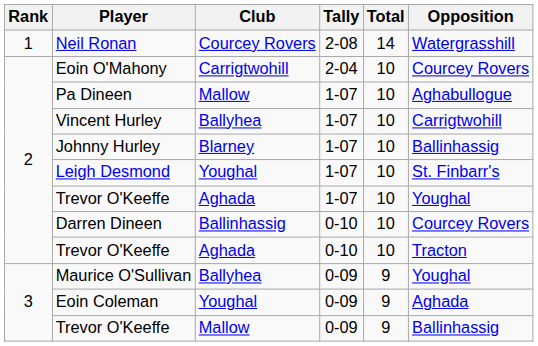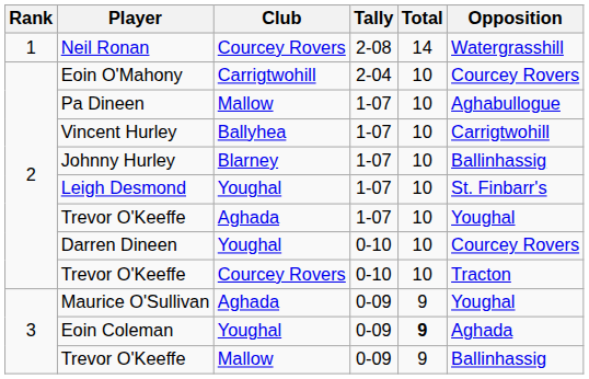Darren Dineen | Club: Ballinhassig -> Youghal
Trevor O'Keeffe / 0-10 | Club: Aghada -> Courcey Rovers
Maurice O'Sullivan | Club: Ballyhea -> Aghada
Eoin Coleman | Total: normal -> bold
